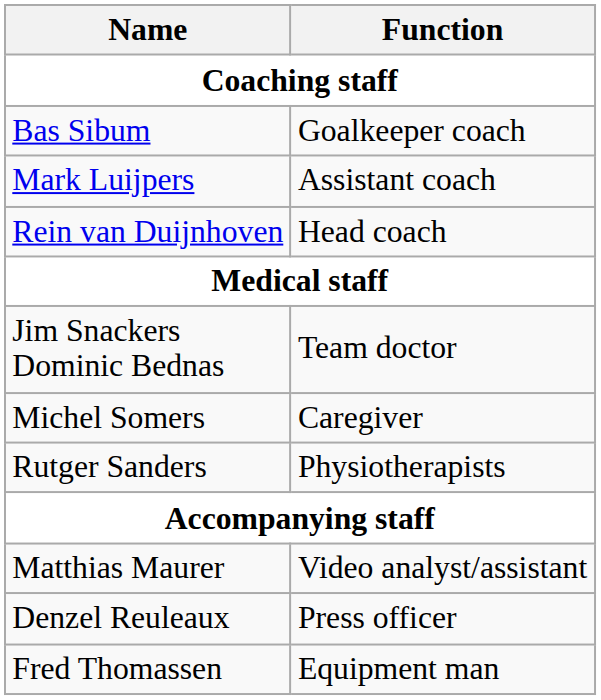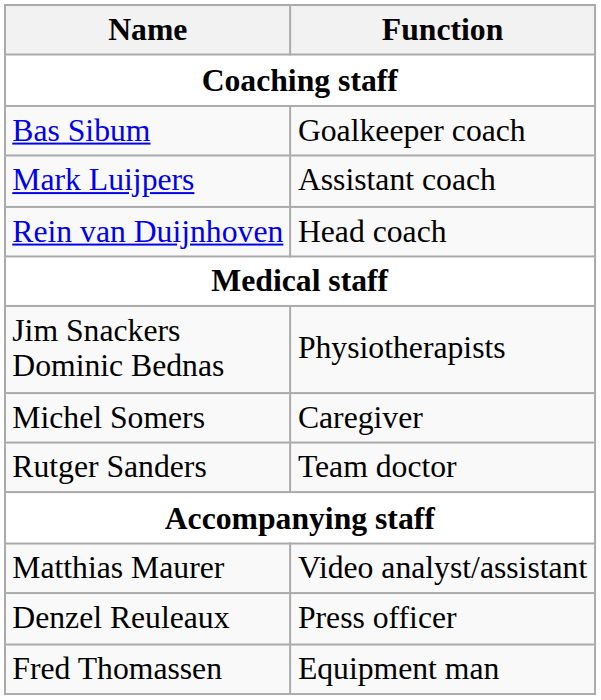Jim Snackers Dominic Bednas | Function: Team doctor -> Physiotherapists
Rutger Sanders | Function: Physiotherapists -> Team doctor
